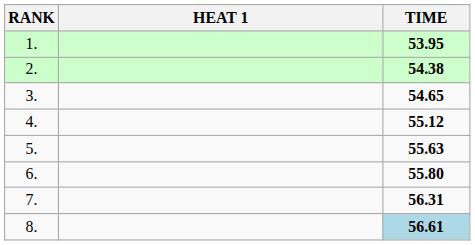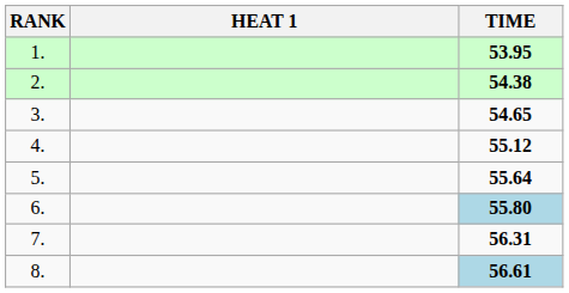5. | TIME: 55.63 -> 55.64
6. | TIME: no background -> lightblue background
